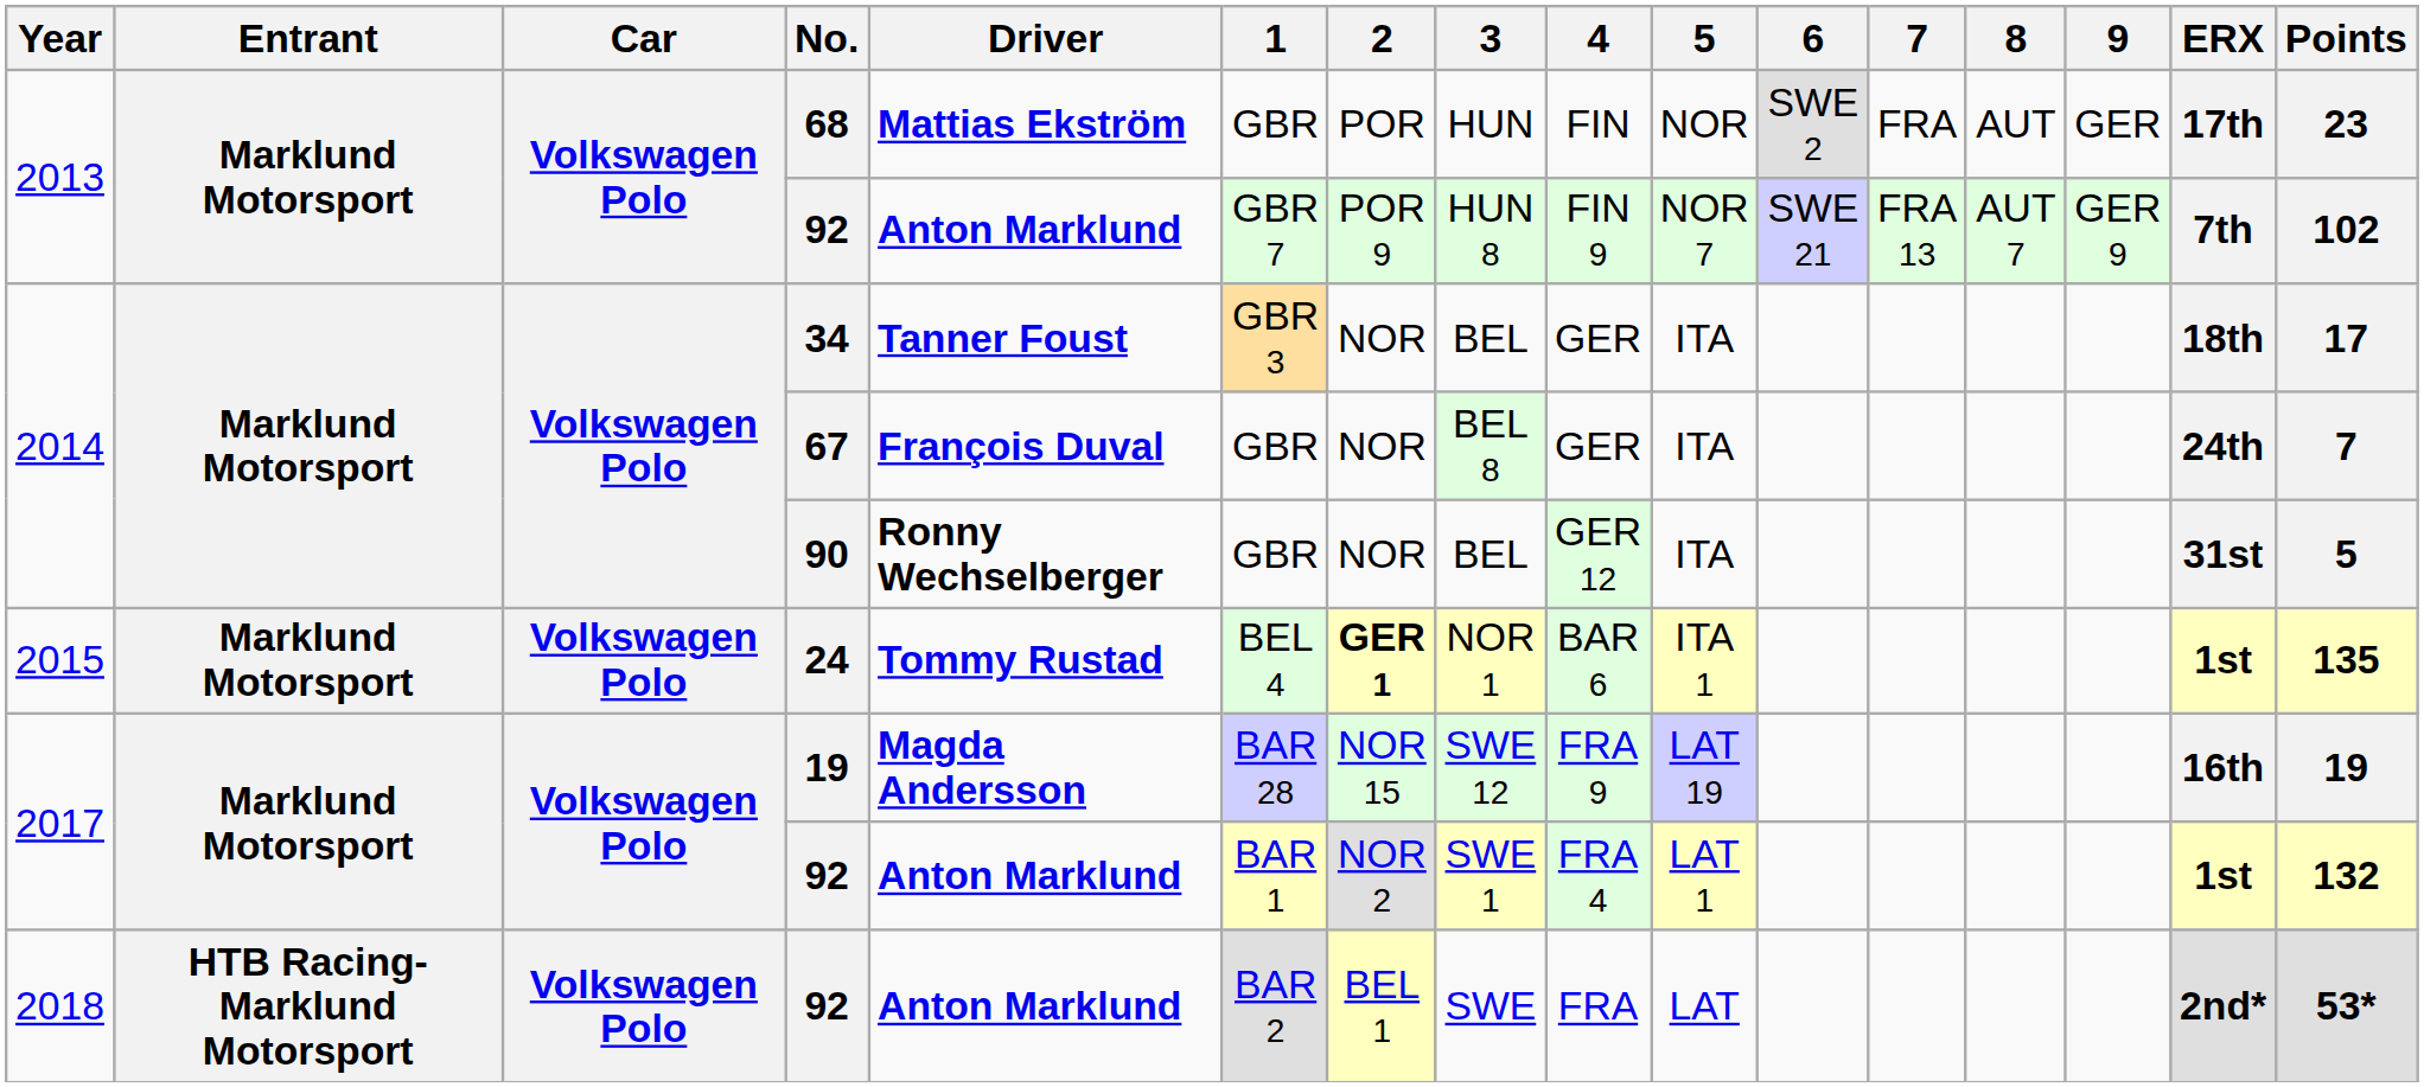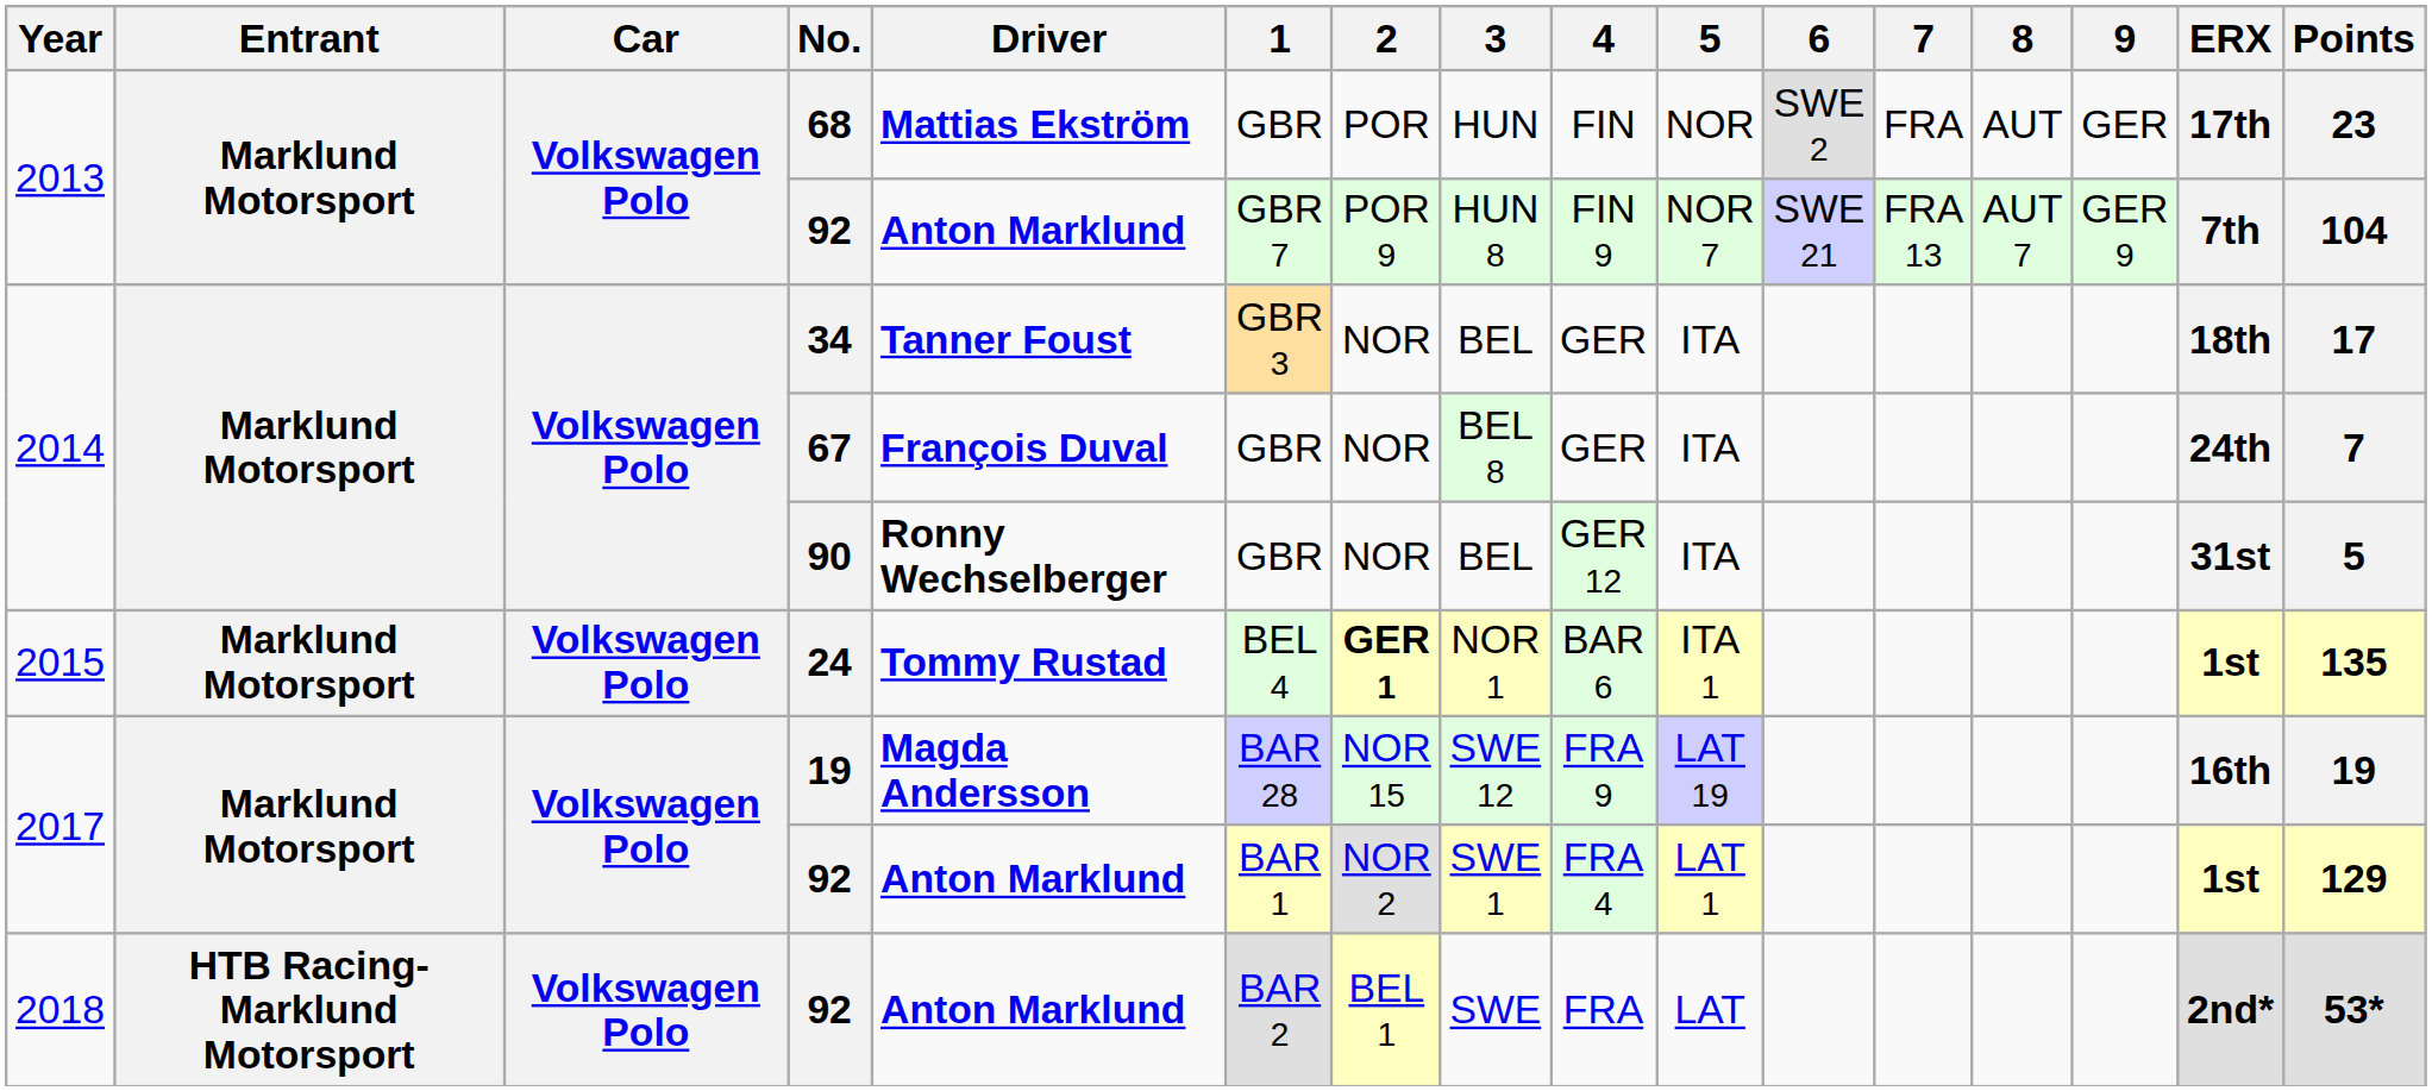2013 / 92 | Points: 102 -> 104
2017 / 92 | Points: 132 -> 129
